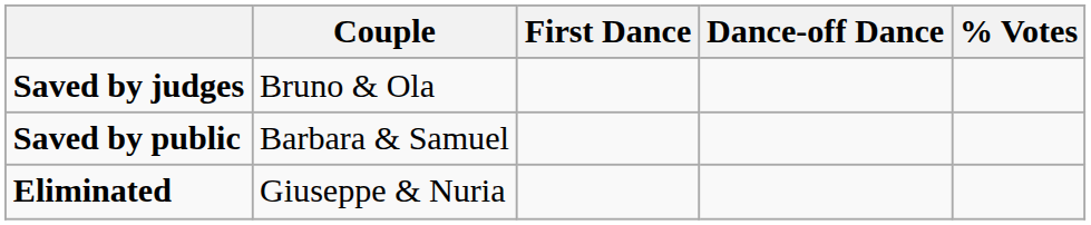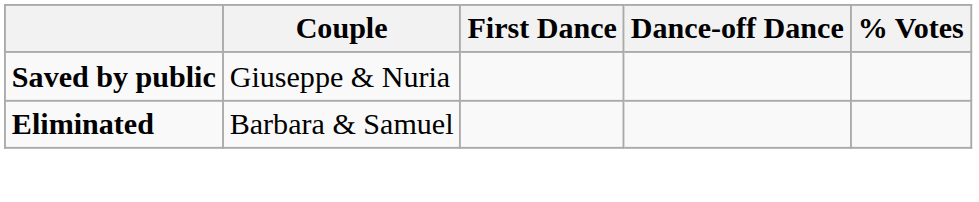- row: Saved by judges | Bruno & Ola
Saved by public | Couple: Barbara & Samuel -> Giuseppe & Nuria
Eliminated | Couple: Giuseppe & Nuria -> Barbara & Samuel
